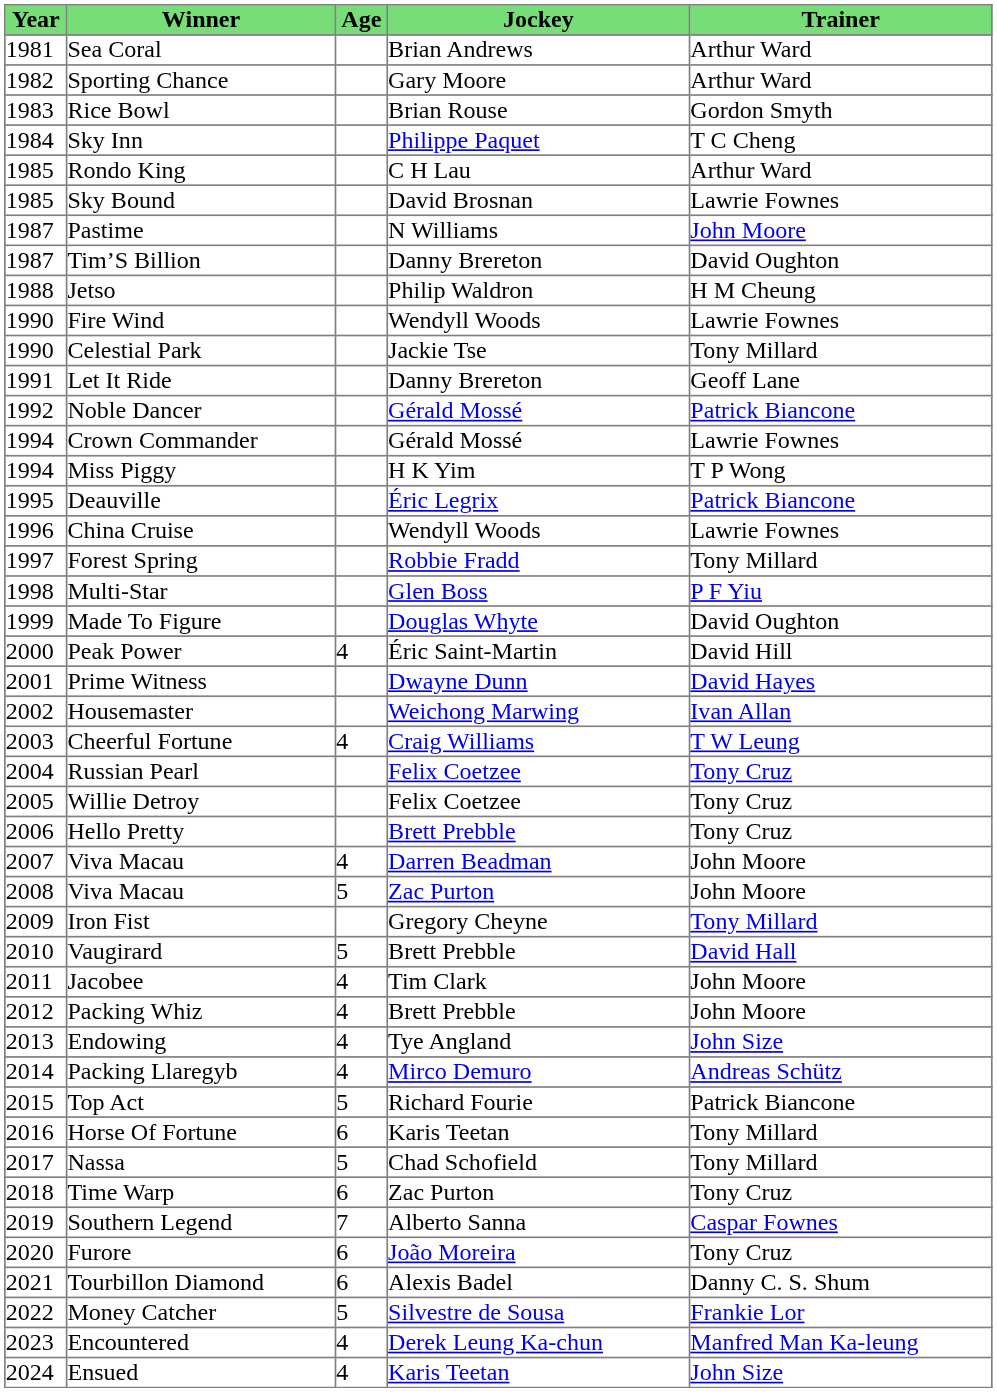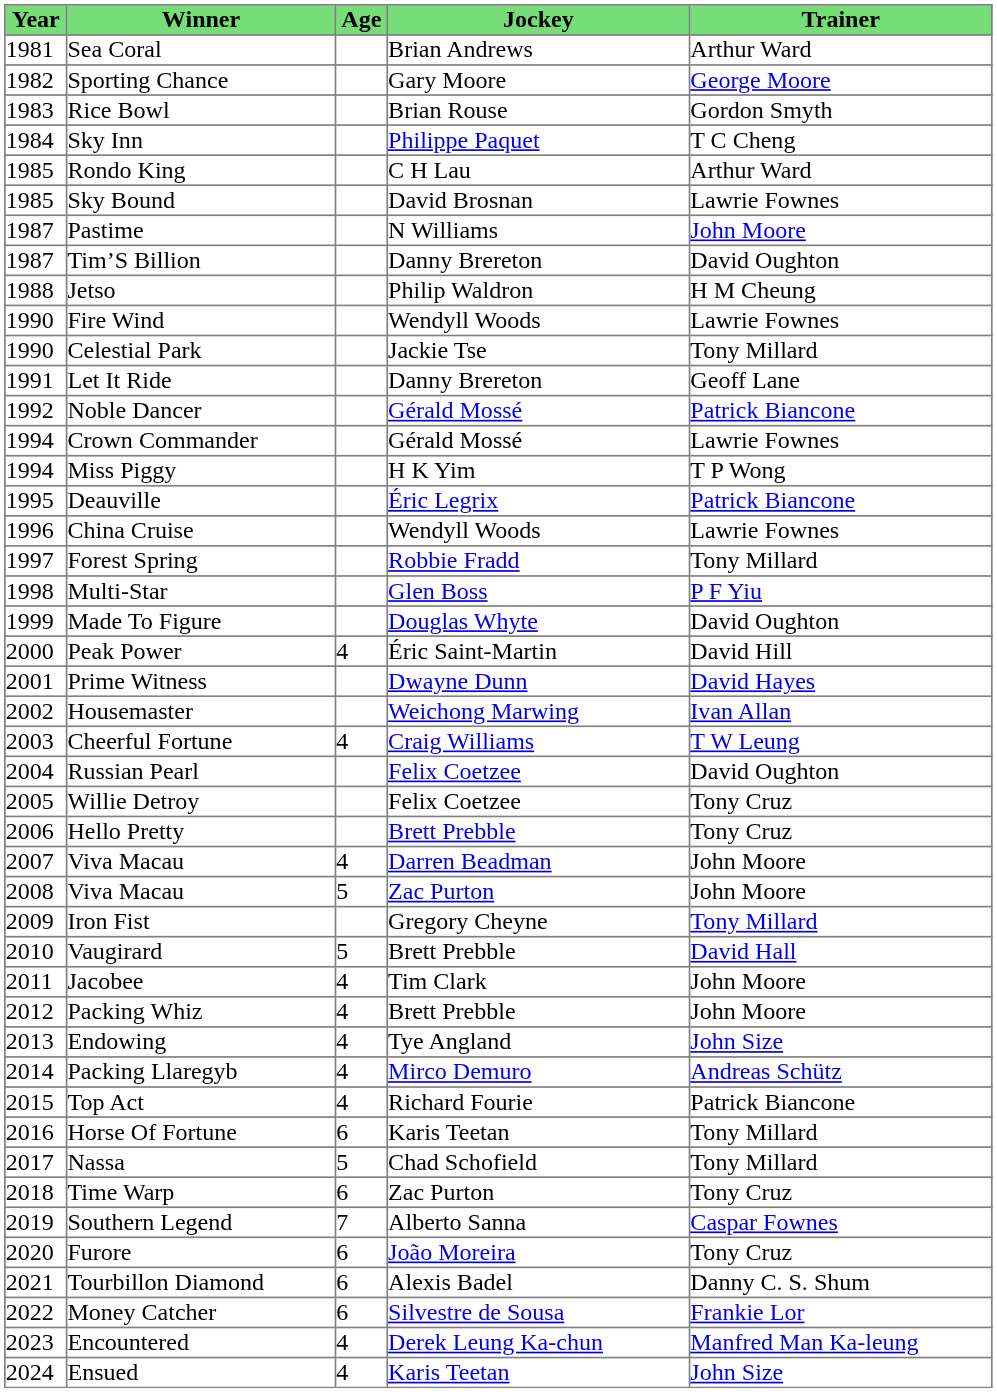Sporting Chance | Trainer: Arthur Ward -> George Moore
Russian Pearl | Trainer: Tony Cruz -> David Oughton
Top Act | Age: 5 -> 4
Money Catcher | Age: 5 -> 6
